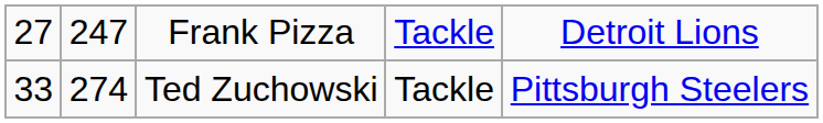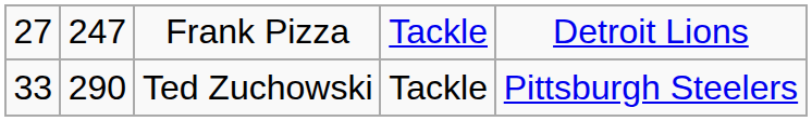Ted Zuchowski | column 2: 274 -> 290
